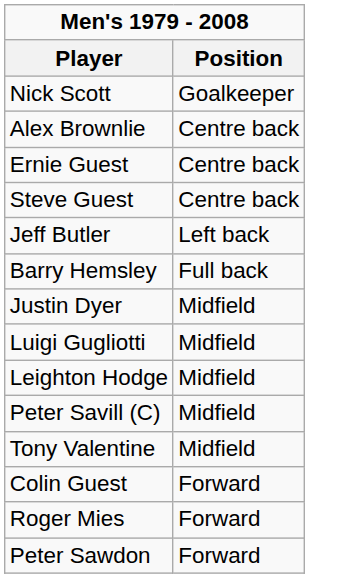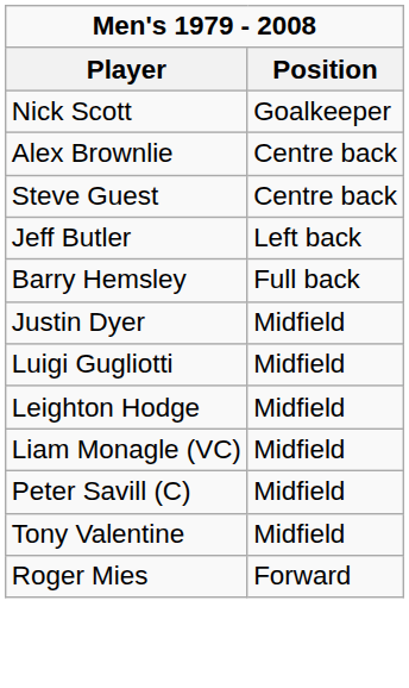- row: Ernie Guest | Centre back
+ row: Liam Monagle (VC) | Midfield
- row: Colin Guest | Forward
- row: Peter Sawdon | Forward
